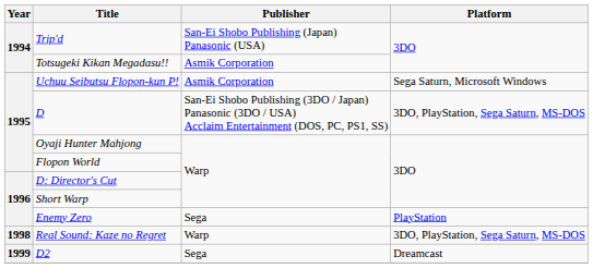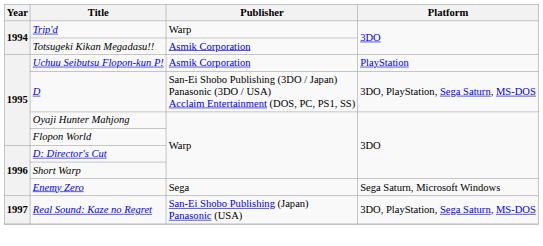Trip'd | Publisher: San-Ei Shobo Publishing (Japan) Panasonic (USA) -> Warp
Uchuu Seibutsu Flopon-kun P! | Platform: Sega Saturn, Microsoft Windows -> PlayStation
Enemy Zero | Platform: PlayStation -> Sega Saturn, Microsoft Windows
Real Sound: Kaze no Regret | Year: 1998 -> 1997
Real Sound: Kaze no Regret | Publisher: Warp -> San-Ei Shobo Publishing (Japan) Panasonic (USA)
- row: 1999 | D2 | Sega | Dreamcast
